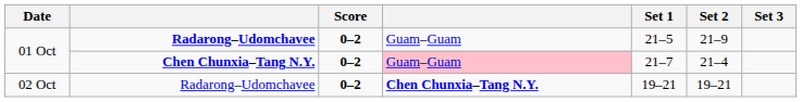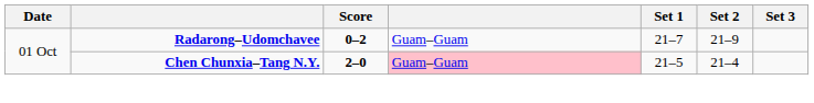01 Oct / Radarong–Udomchavee | Set 1: 21–5 -> 21–7
01 Oct / Chen Chunxia–Tang N.Y. | Score: 0–2 -> 2–0
01 Oct / Chen Chunxia–Tang N.Y. | Set 1: 21–7 -> 21–5
- row: 02 Oct | Radarong–Udomchavee | 0–2 | Chen Chunxia–Tang N.Y. | 19–21 | 19–21
